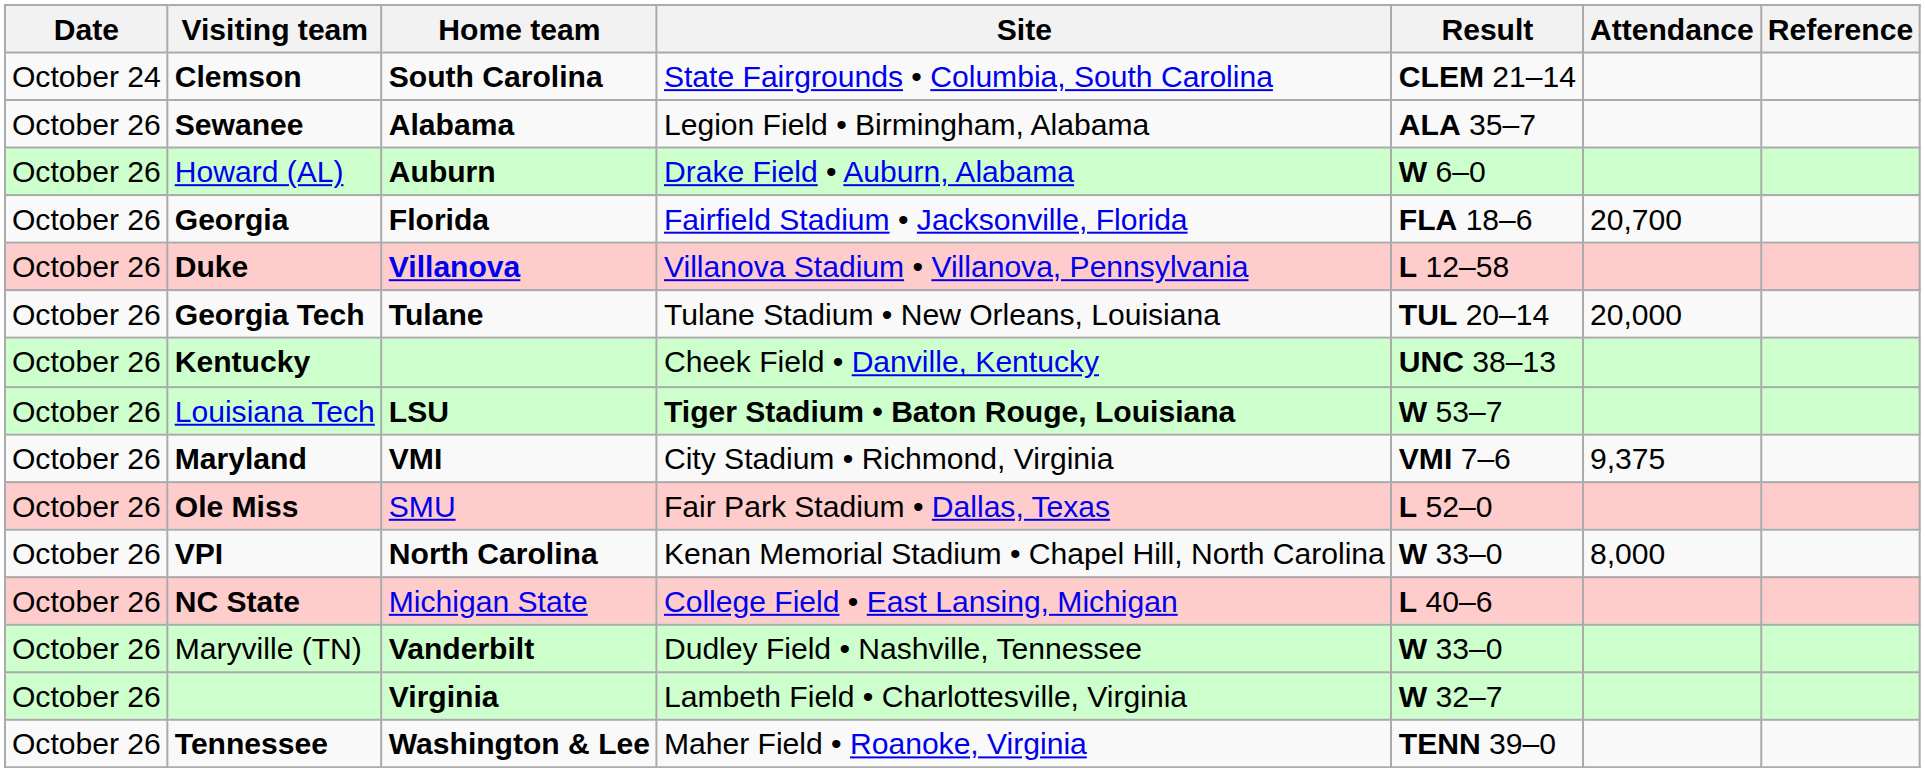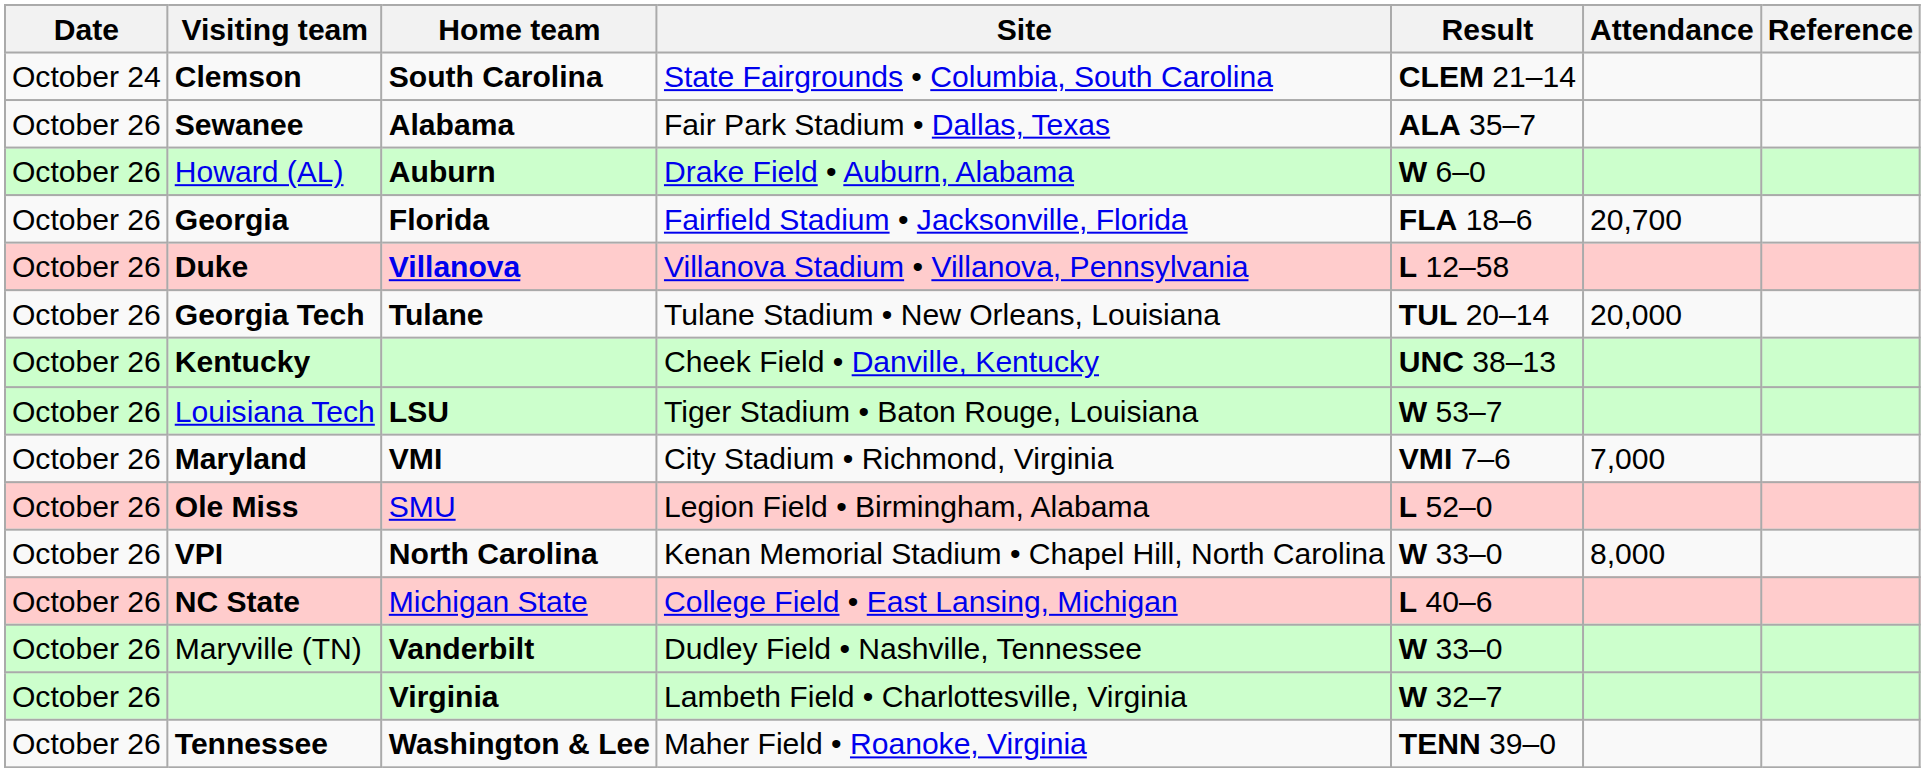Sewanee | Site: Legion Field • Birmingham, Alabama -> Fair Park Stadium • Dallas, Texas
Louisiana Tech | Site: bold -> normal
Maryland | Attendance: 9,375 -> 7,000
Ole Miss | Site: Fair Park Stadium • Dallas, Texas -> Legion Field • Birmingham, Alabama
